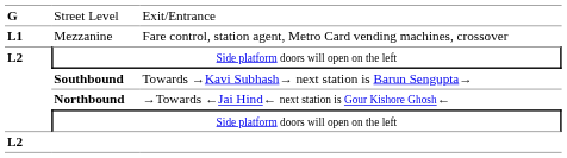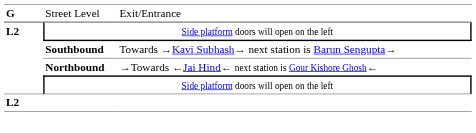- row: L1 | Mezzanine | Fare control, station agent, Metro Card vending machines, crossover
